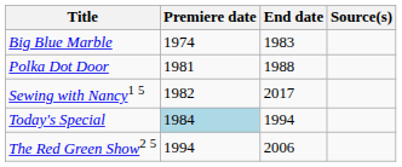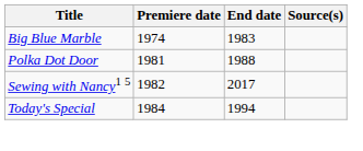Today's Special | Premiere date: lightblue background -> no background
- row: The Red Green Show2 5 | 1994 | 2006
